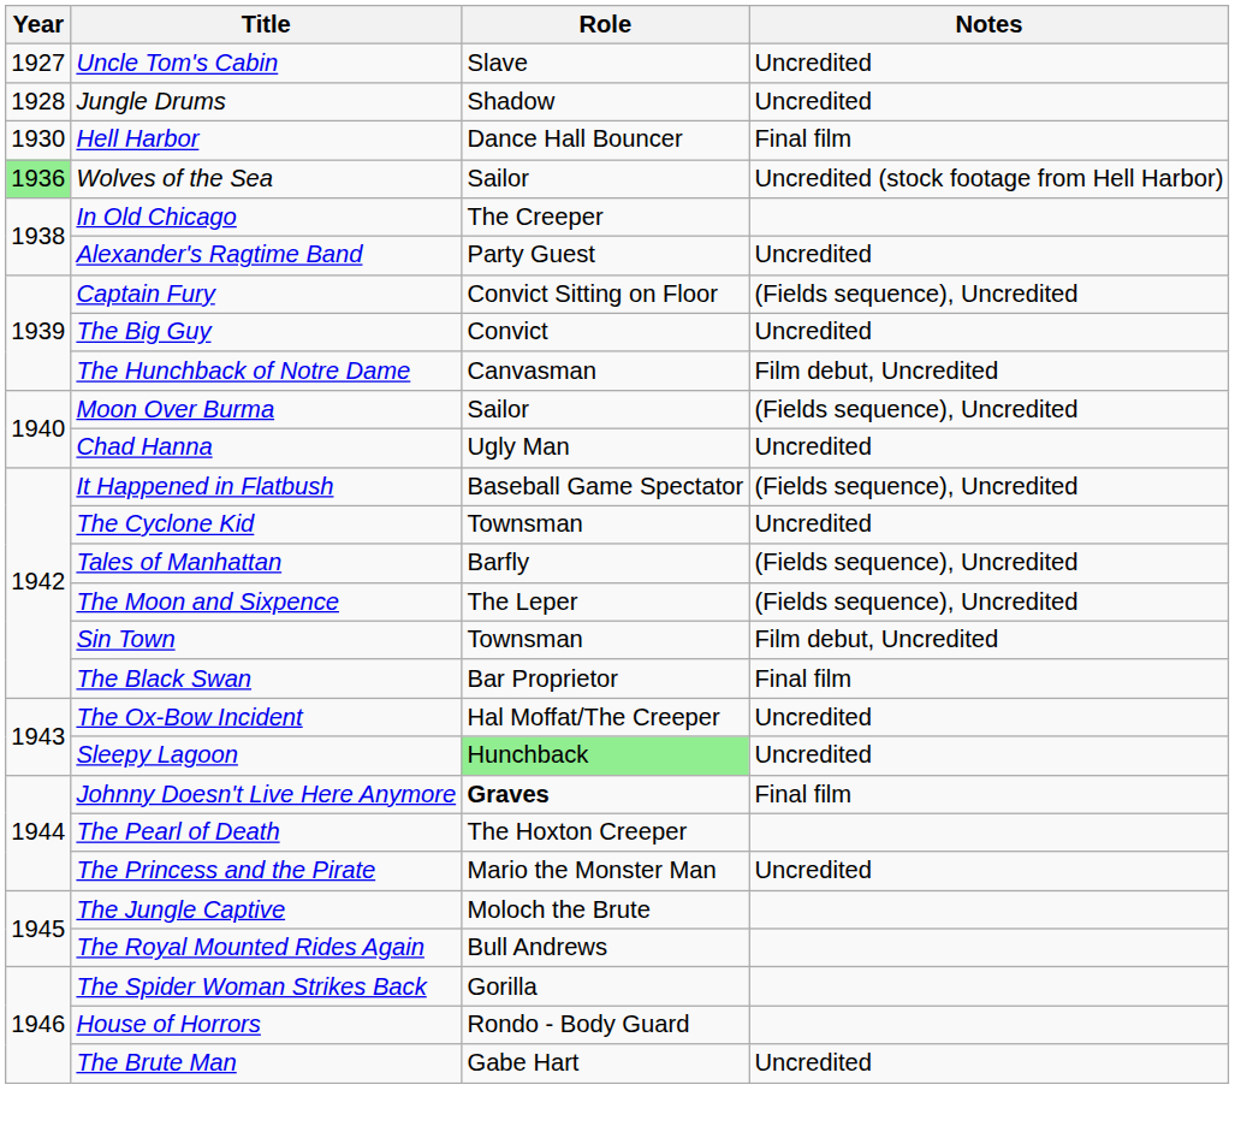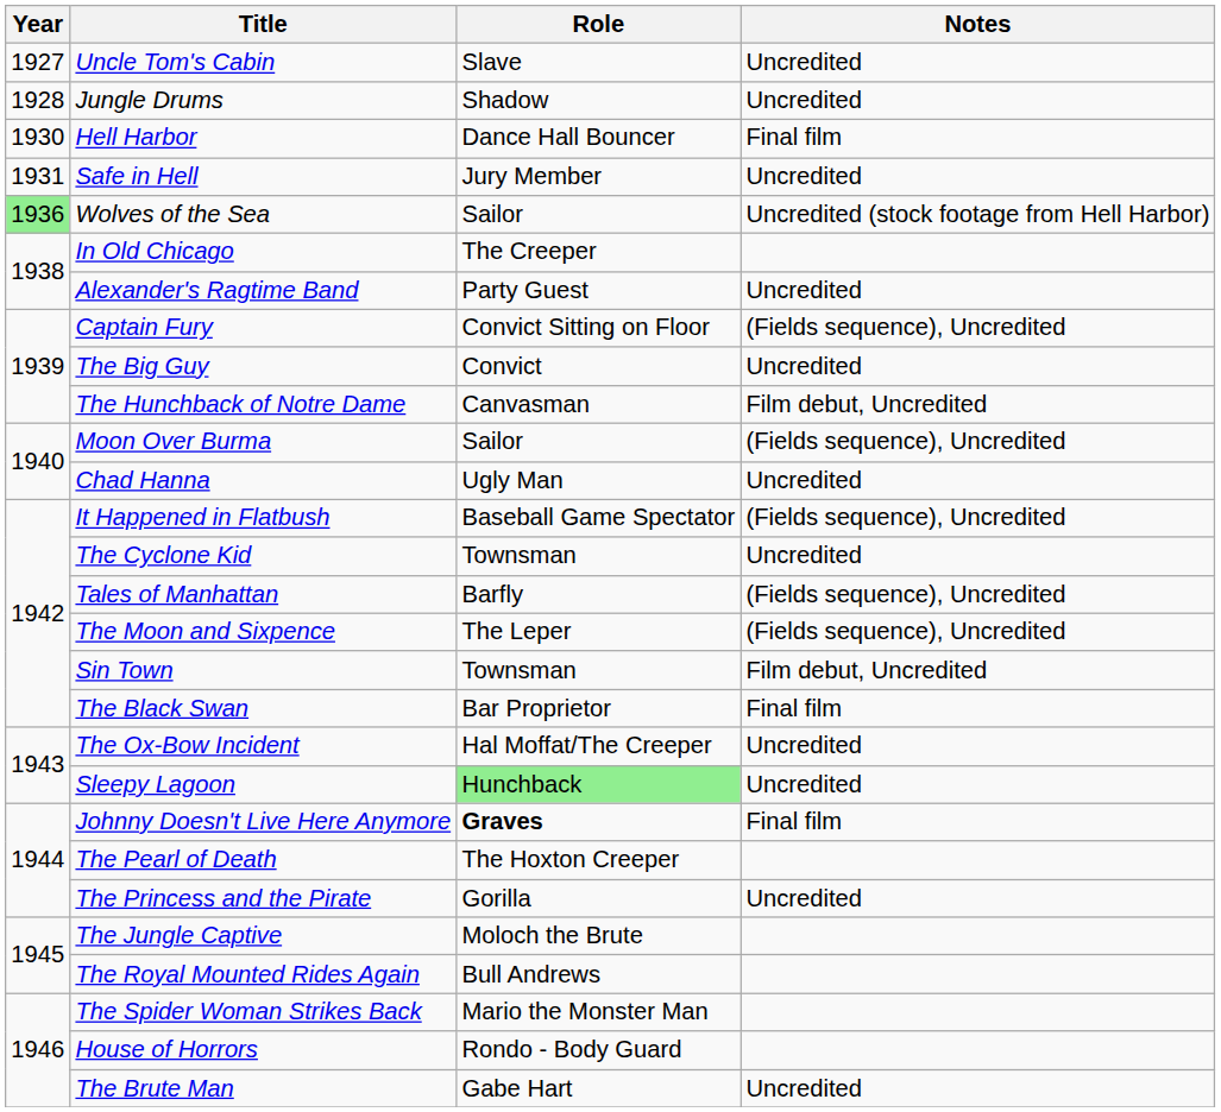+ row: 1931 | Safe in Hell | Jury Member | Uncredited
The Princess and the Pirate | Role: Mario the Monster Man -> Gorilla
The Spider Woman Strikes Back | Role: Gorilla -> Mario the Monster Man
